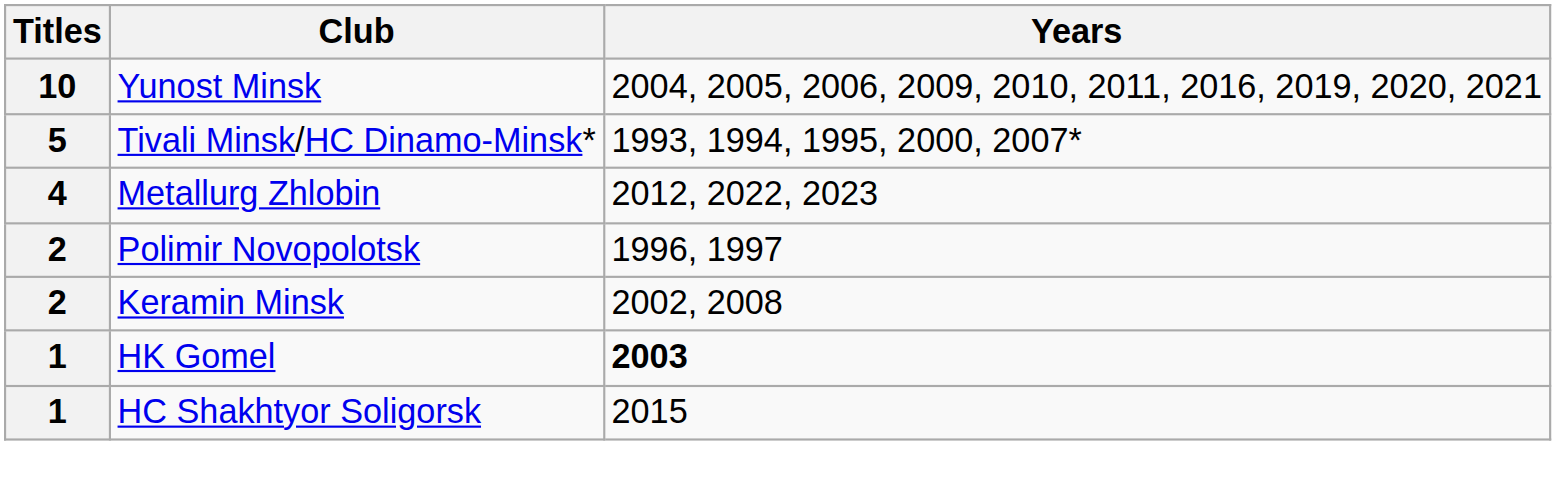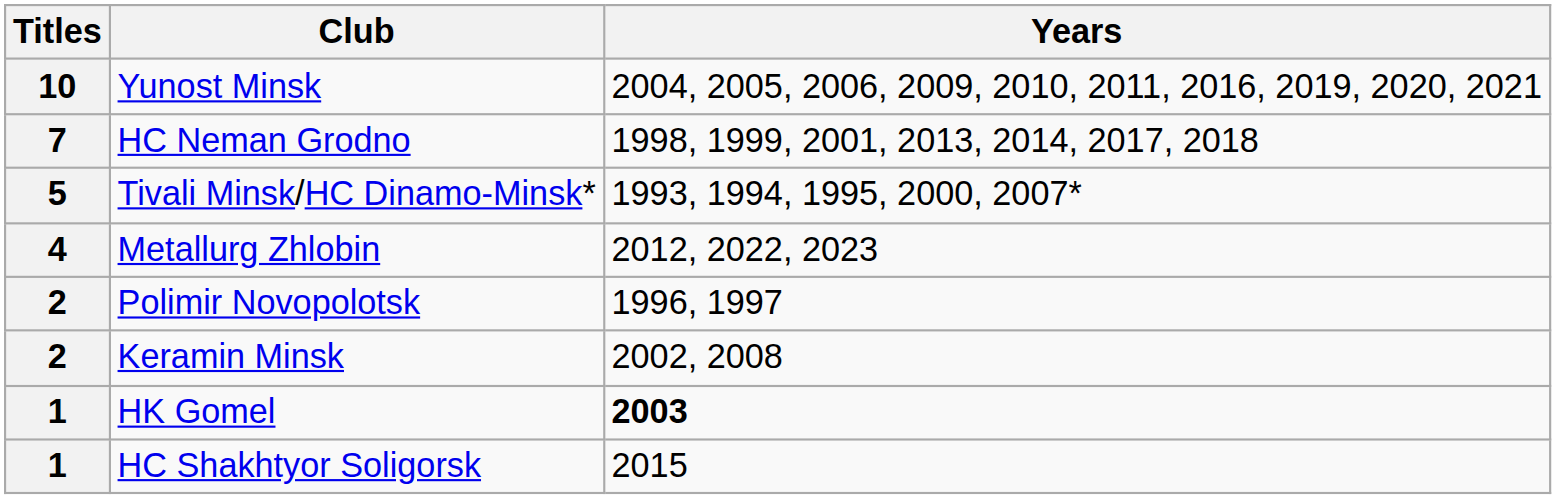+ row: 7 | HC Neman Grodno | 1998, 1999, 2001, 2013, 2014, 2017, 2018
